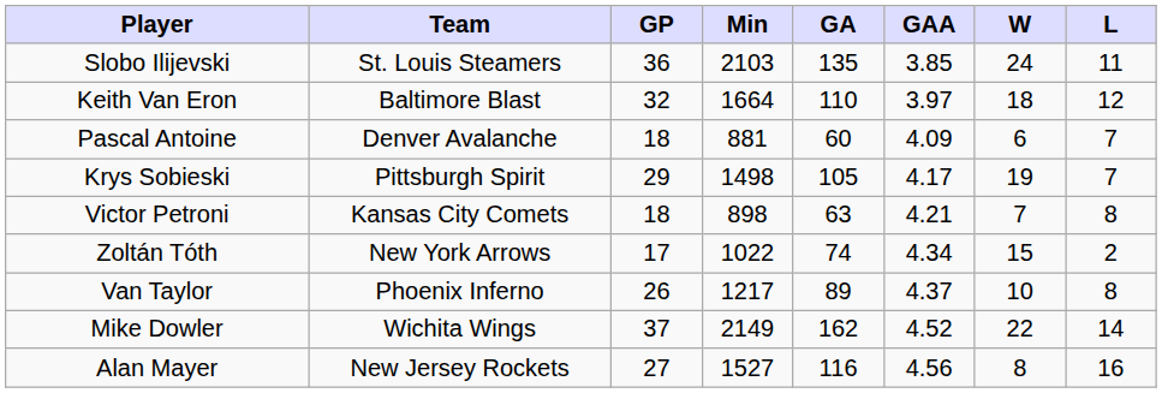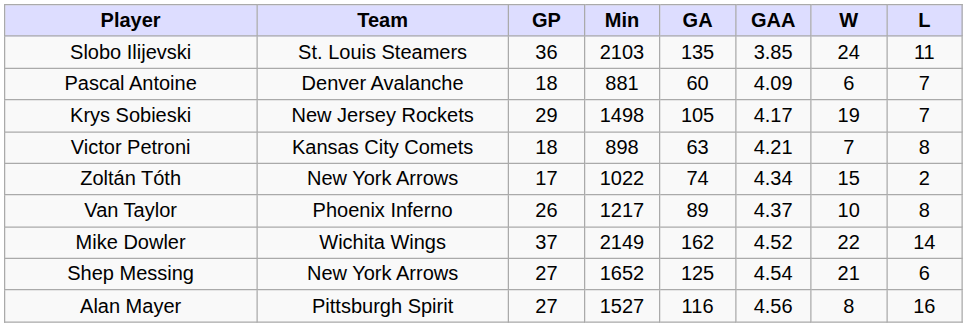- row: Keith Van Eron | Baltimore Blast | 32 | 1664 | 110 | 3.97 | 18 | 12
Krys Sobieski | Team: Pittsburgh Spirit -> New Jersey Rockets
+ row: Shep Messing | New York Arrows | 27 | 1652 | 125 | 4.54 | 21 | 6
Alan Mayer | Team: New Jersey Rockets -> Pittsburgh Spirit
